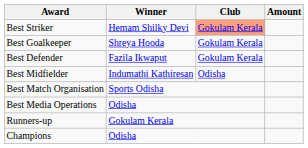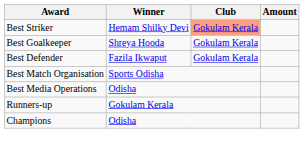- row: Best Midfielder | Indumathi Kathiresan | Odisha
